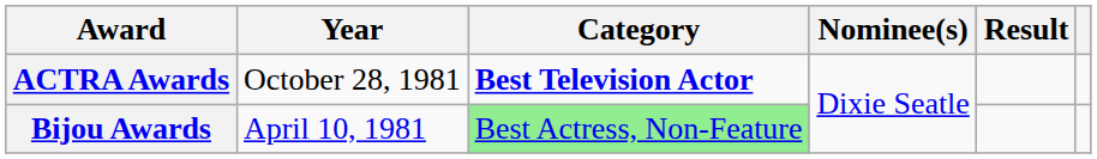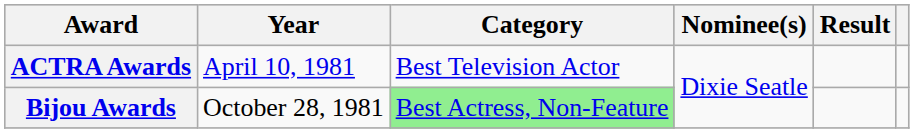ACTRA Awards | Year: October 28, 1981 -> April 10, 1981
ACTRA Awards | Category: bold -> normal
Bijou Awards | Year: April 10, 1981 -> October 28, 1981
